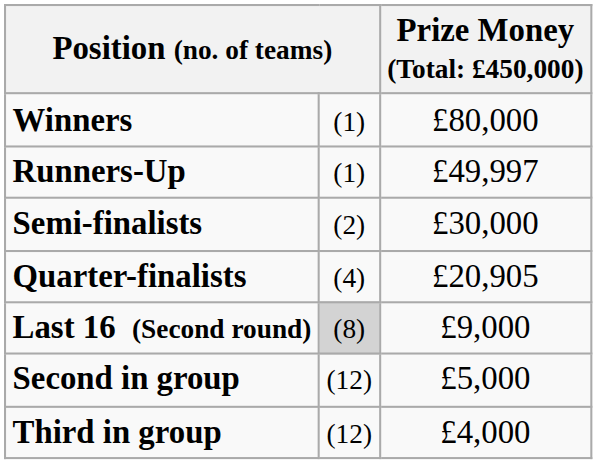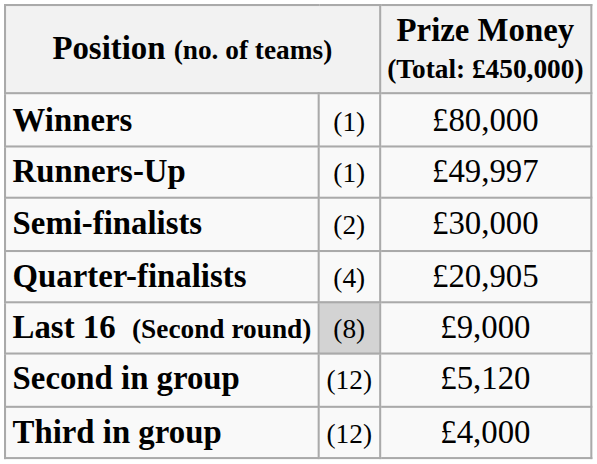Second in group | column 3: £5,000 -> £5,120
